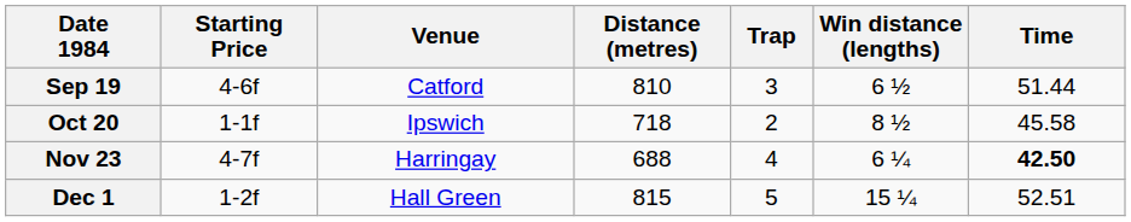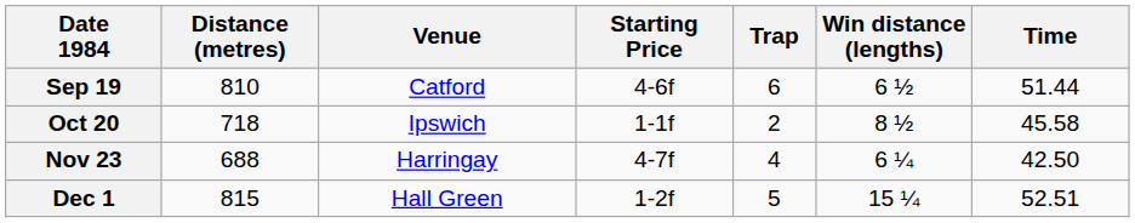columns swapped: Distance (metres) <-> Starting Price
Sep 19 | Trap: 3 -> 6
Nov 23 | Time: bold -> normal
